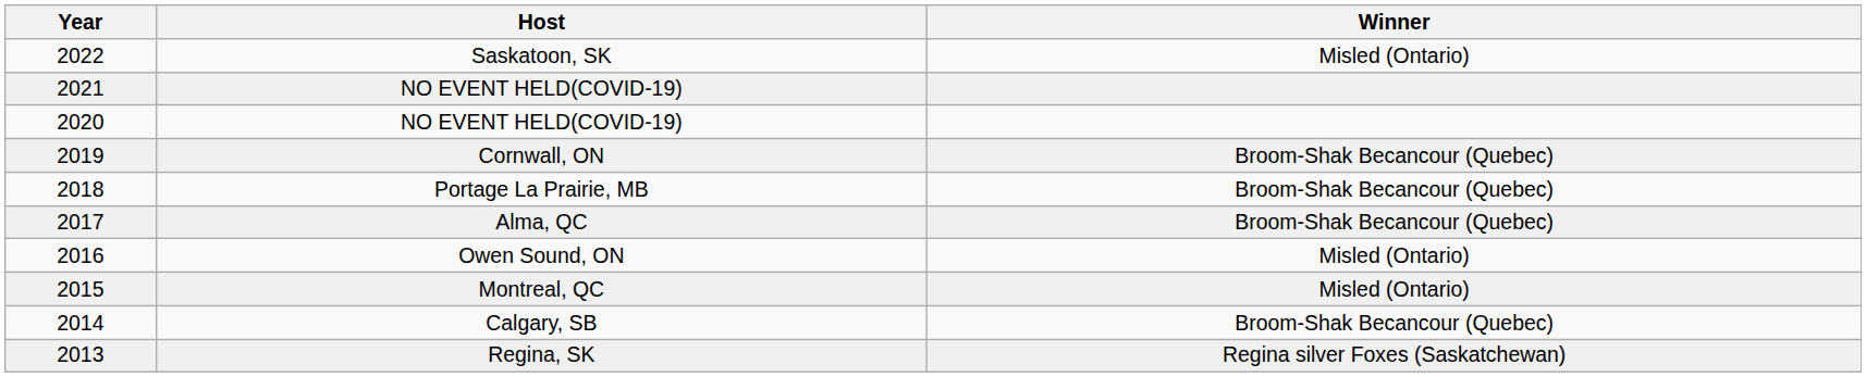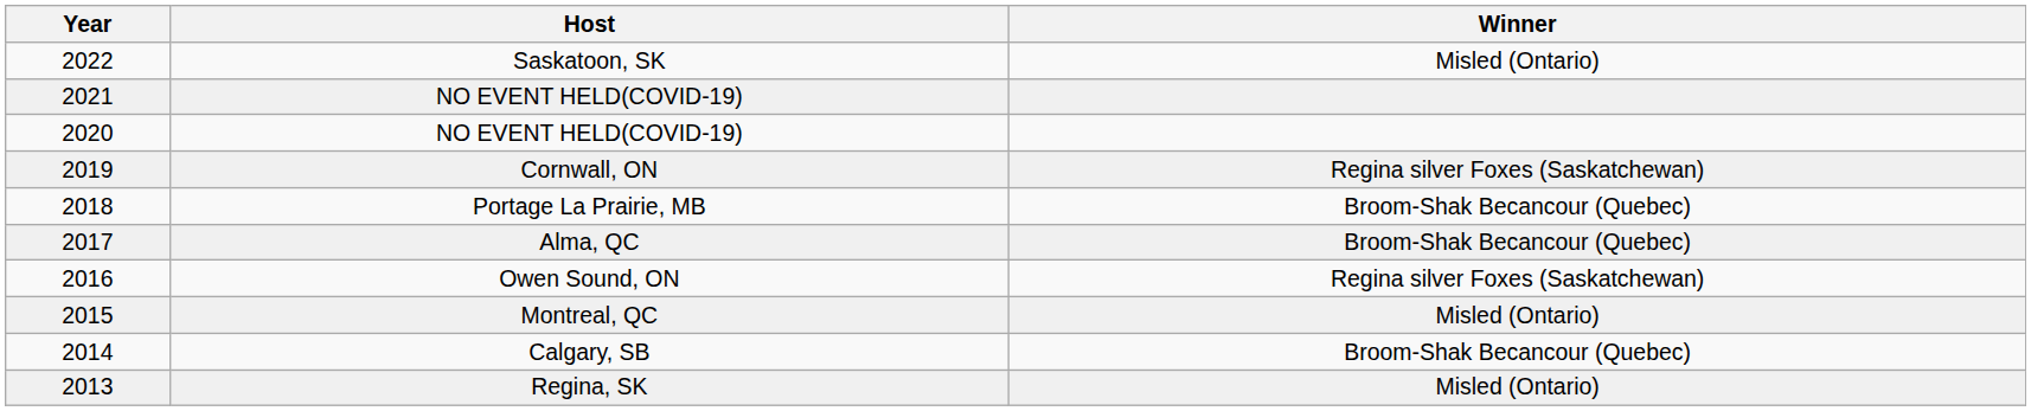Cornwall, ON | Winner: Broom-Shak Becancour (Quebec) -> Regina silver Foxes (Saskatchewan)
Owen Sound, ON | Winner: Misled (Ontario) -> Regina silver Foxes (Saskatchewan)
Regina, SK | Winner: Regina silver Foxes (Saskatchewan) -> Misled (Ontario)
